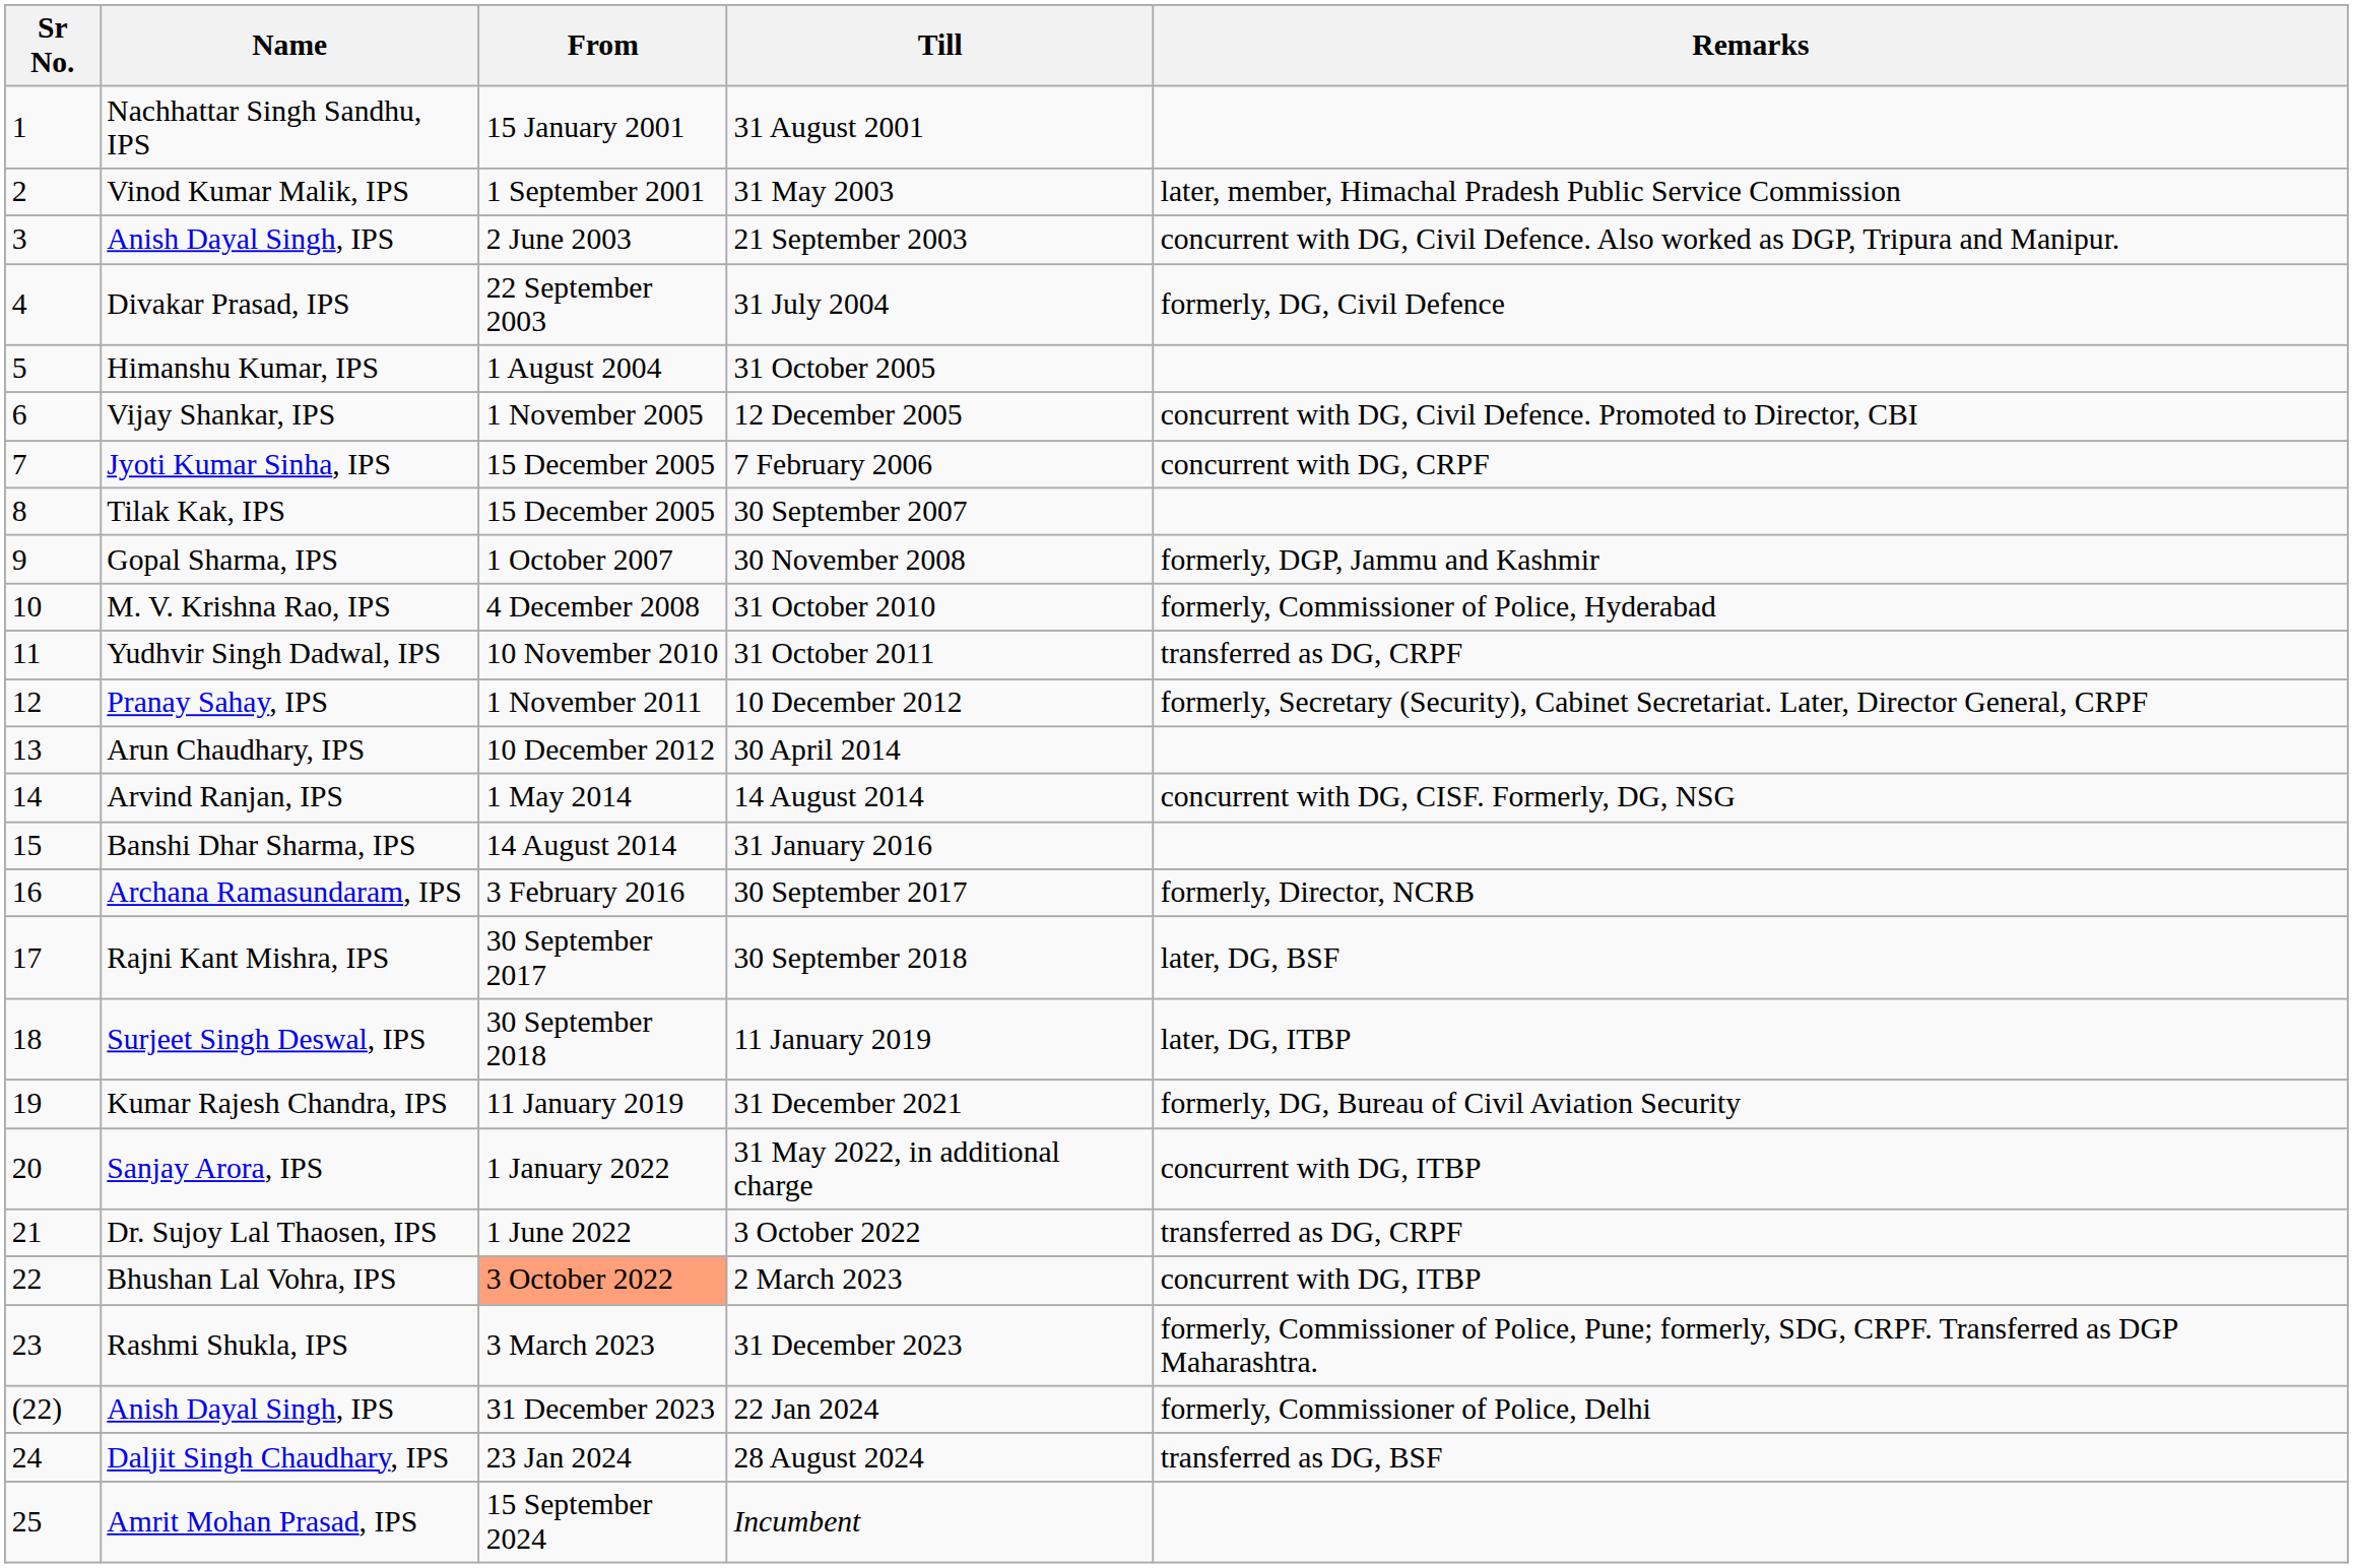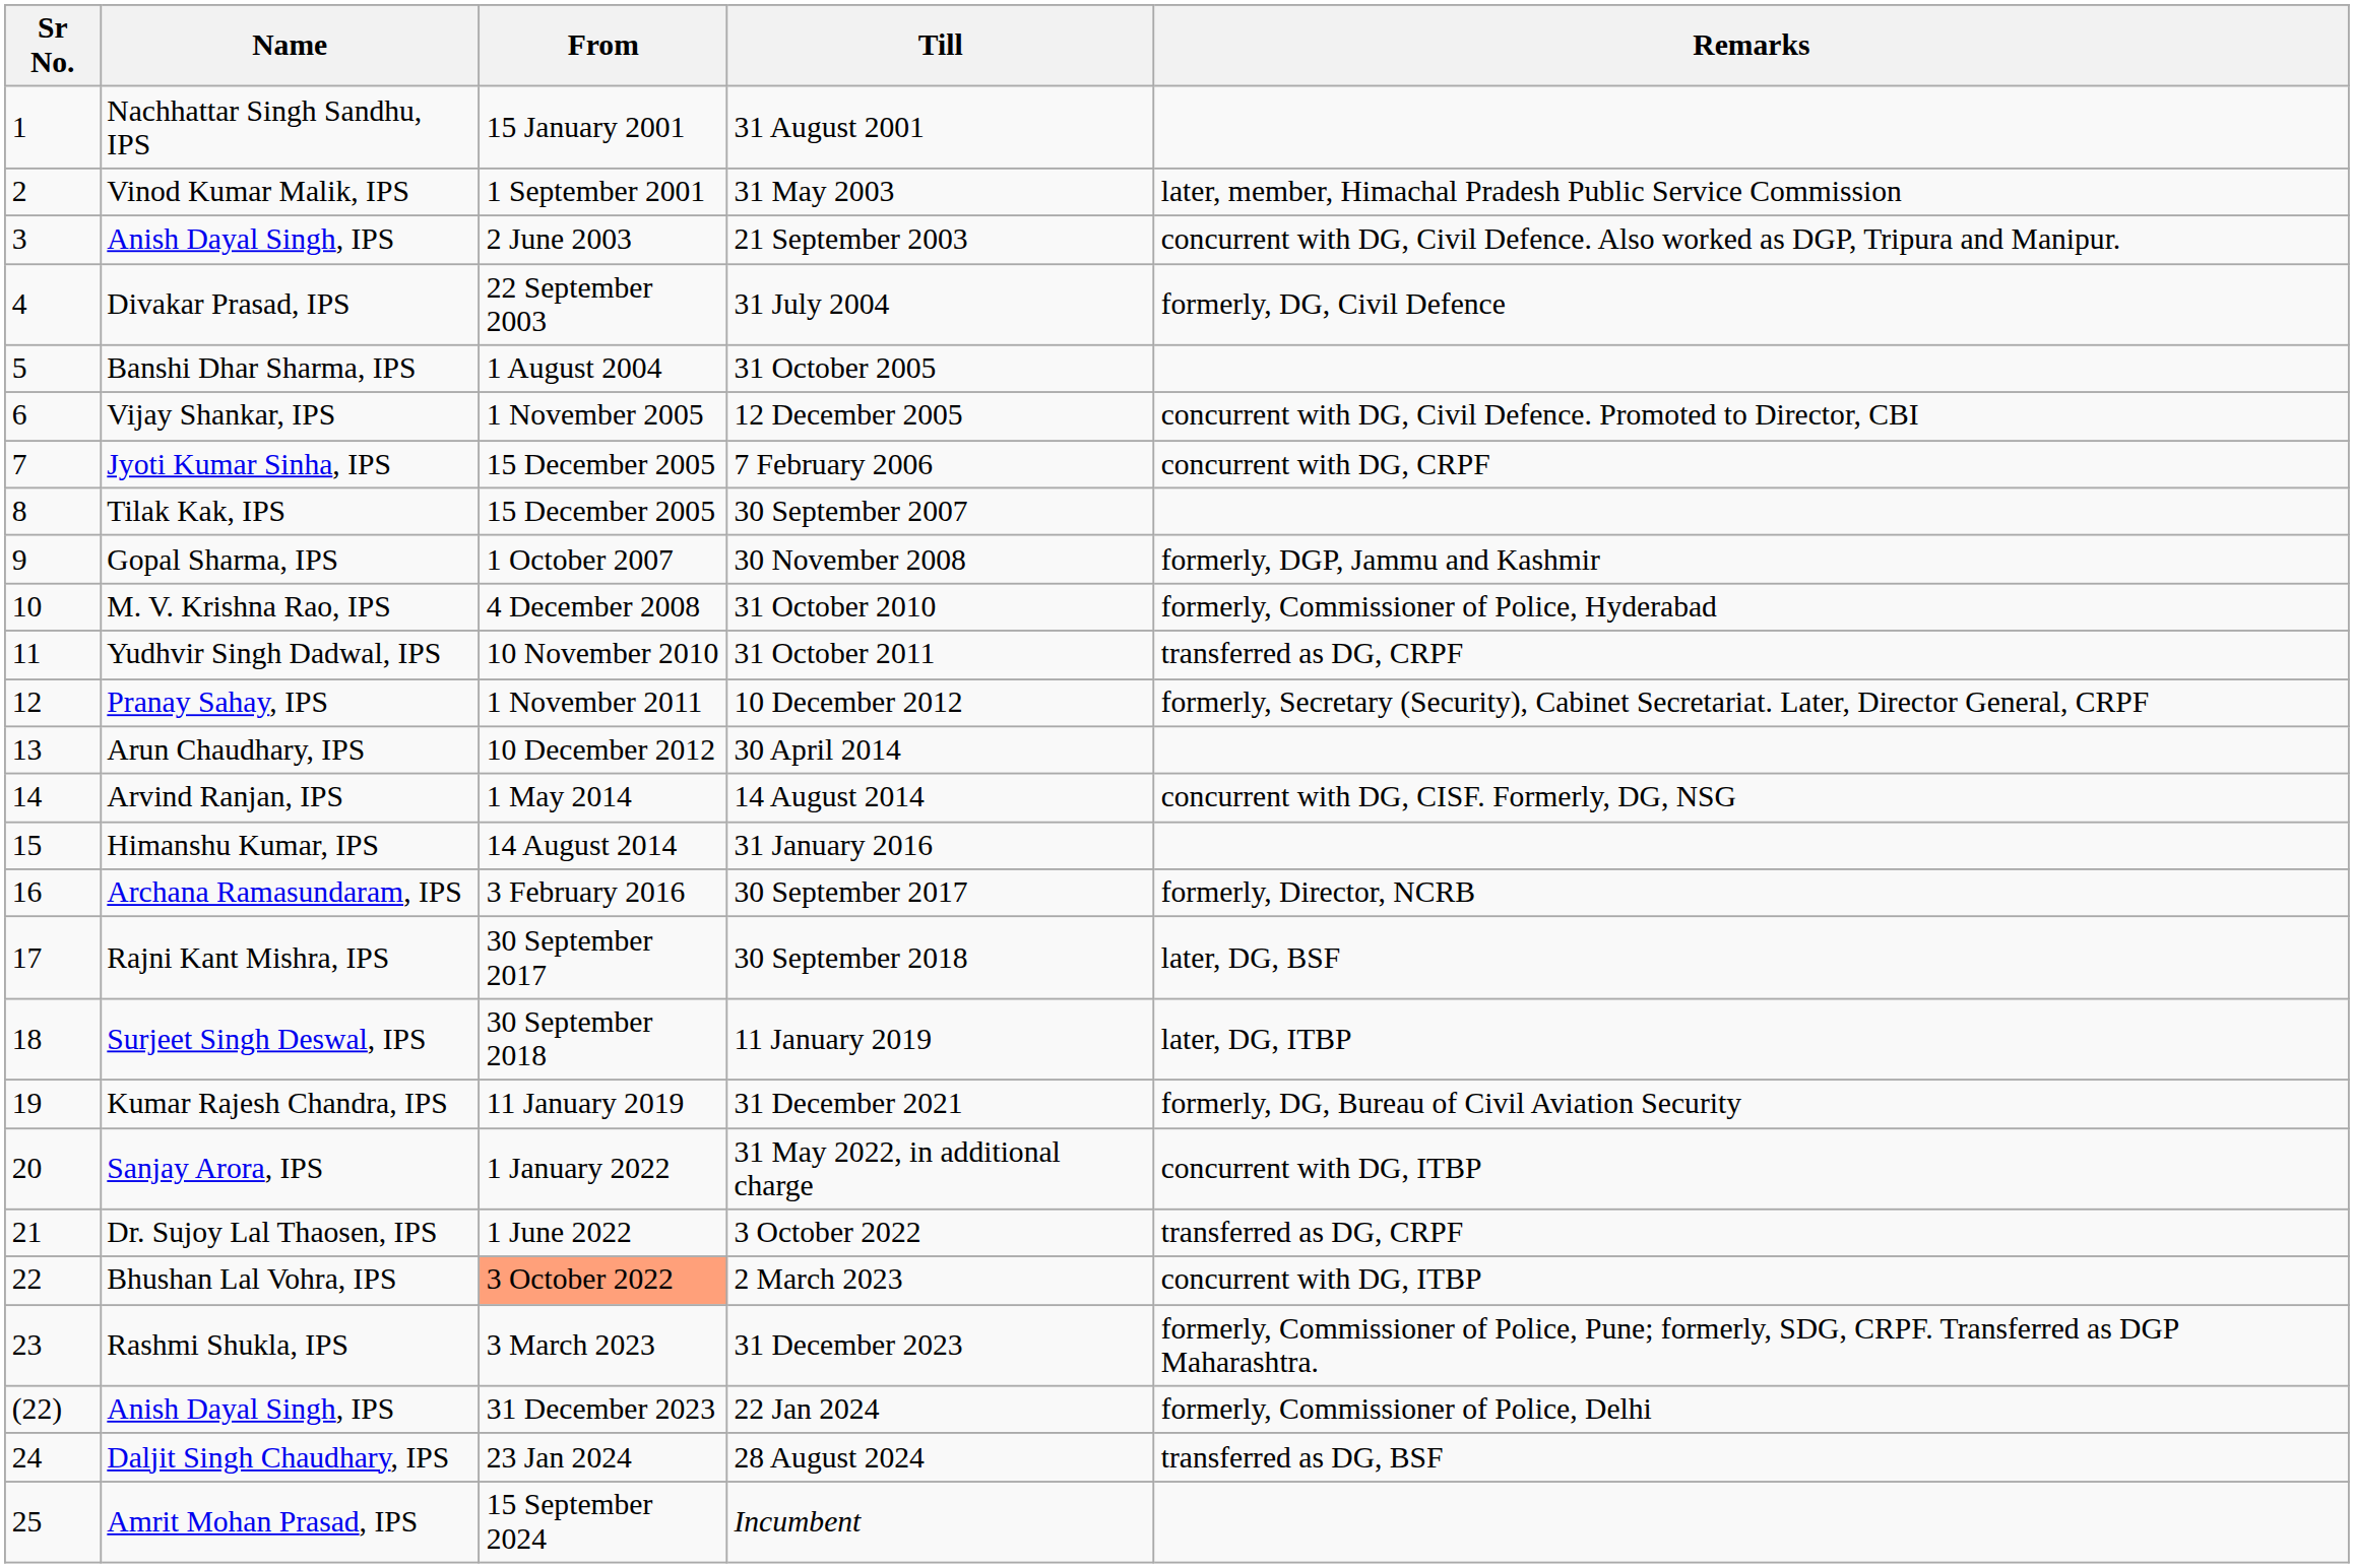31 October 2005 | Name: Himanshu Kumar, IPS -> Banshi Dhar Sharma, IPS
31 January 2016 | Name: Banshi Dhar Sharma, IPS -> Himanshu Kumar, IPS
